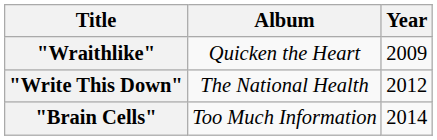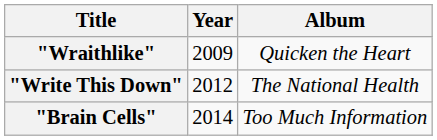columns swapped: Year <-> Album
